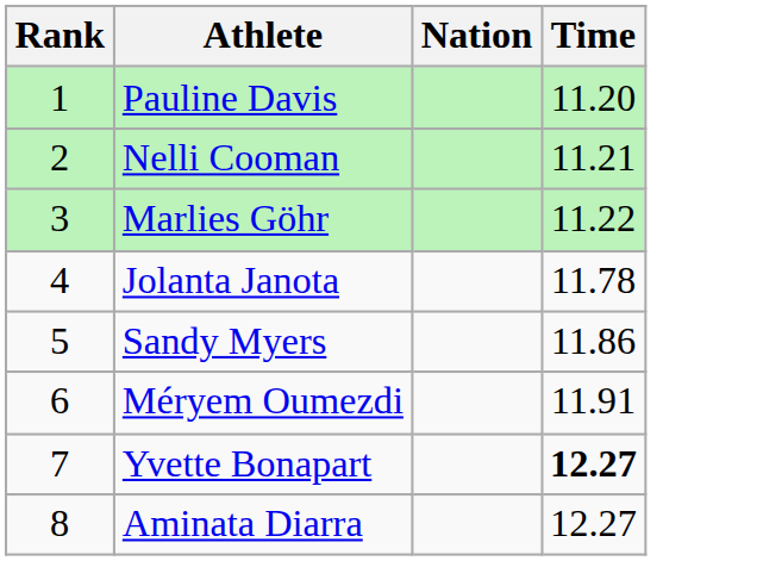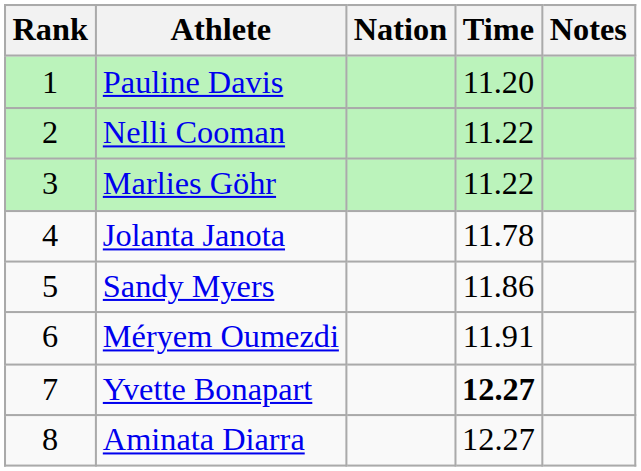+ column: Notes
Nelli Cooman | Time: 11.21 -> 11.22
